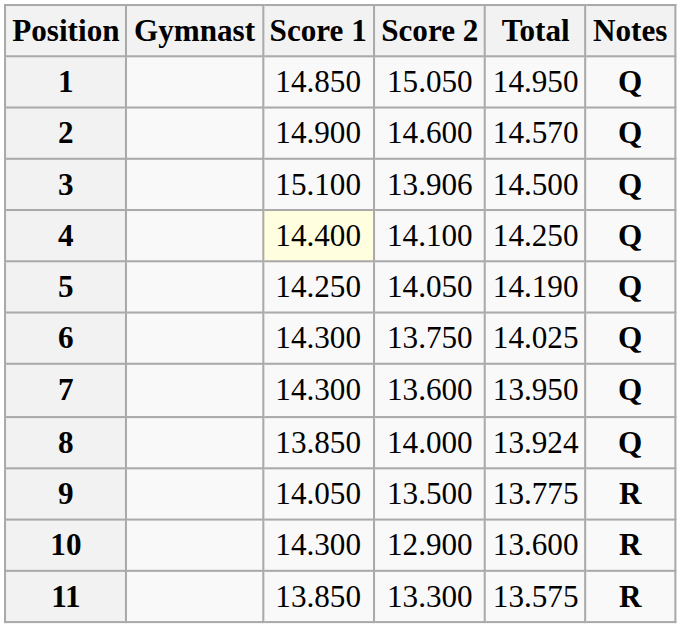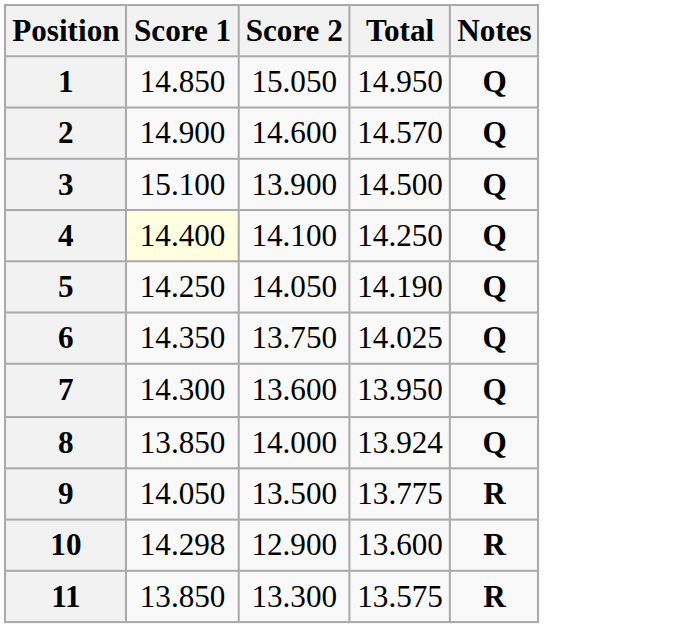- column: Gymnast
3 | Score 2: 13.906 -> 13.900
6 | Score 1: 14.300 -> 14.350
10 | Score 1: 14.300 -> 14.298
